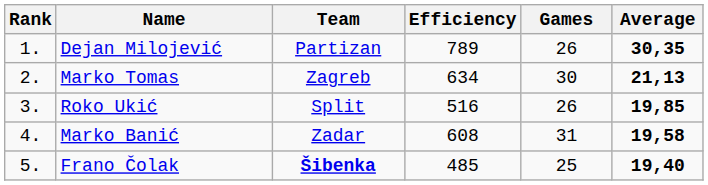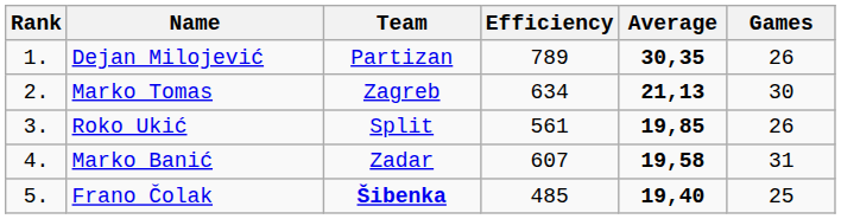columns swapped: Games <-> Average
Roko Ukić | Efficiency: 516 -> 561
Marko Banić | Efficiency: 608 -> 607
